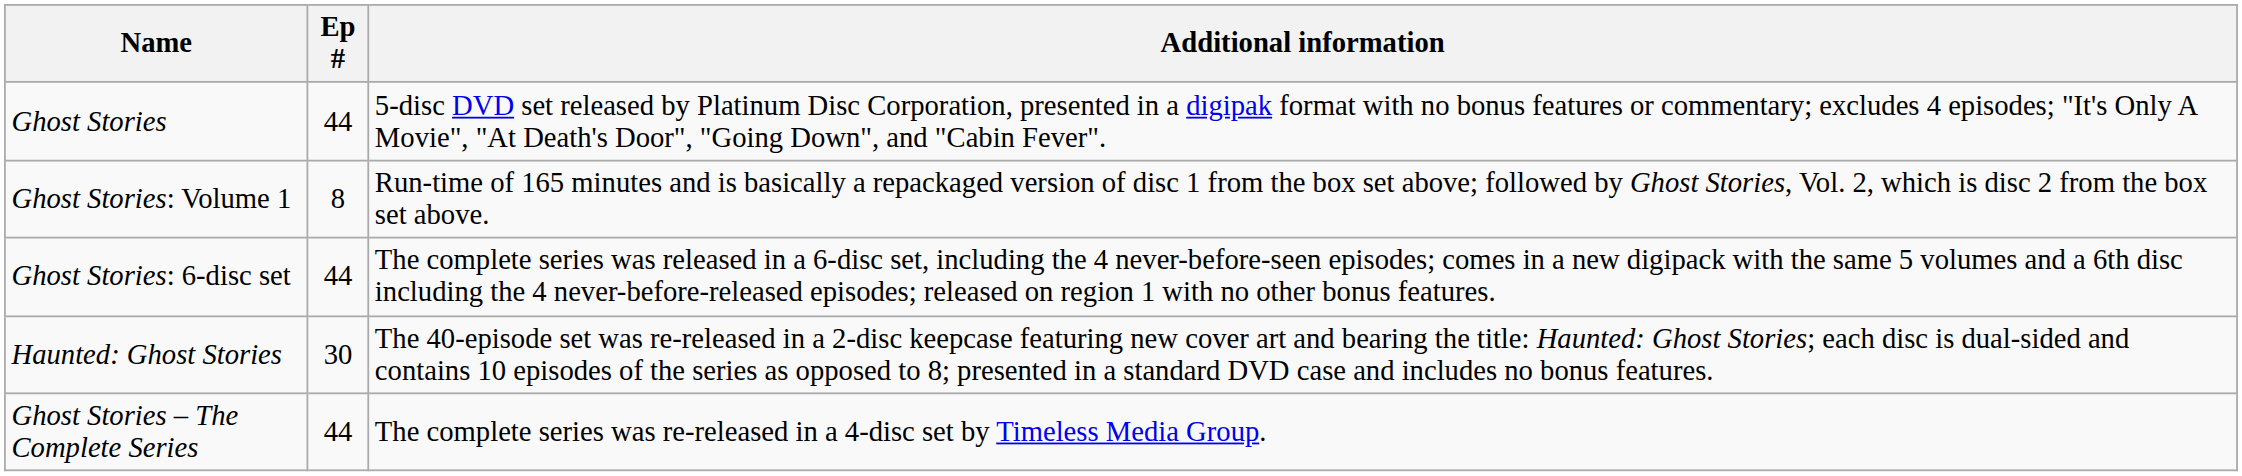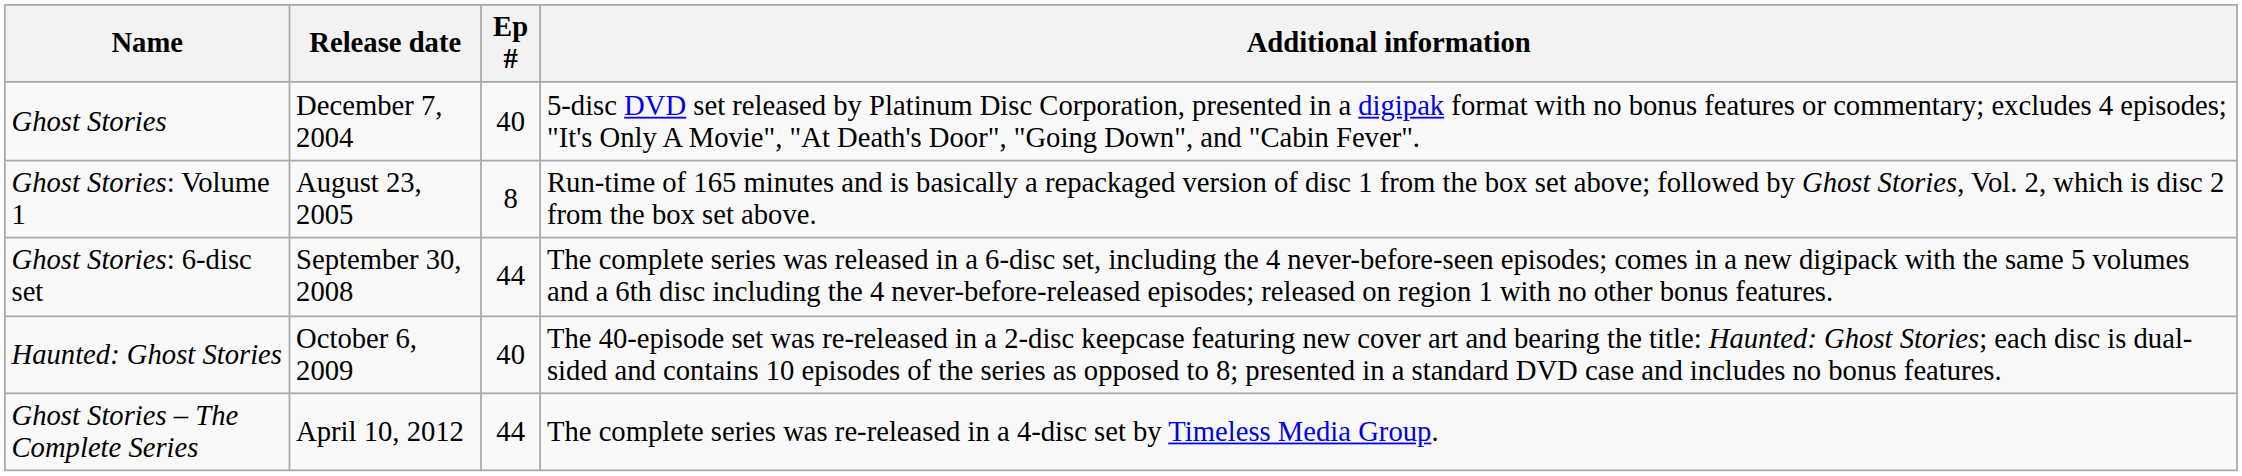+ column: Release date | December 7, 2004 | August 23, 2005 | September 30, 2008 | October 6, 2009 | April 10, 2012
Ghost Stories | Ep #: 44 -> 40
Haunted: Ghost Stories | Ep #: 30 -> 40
